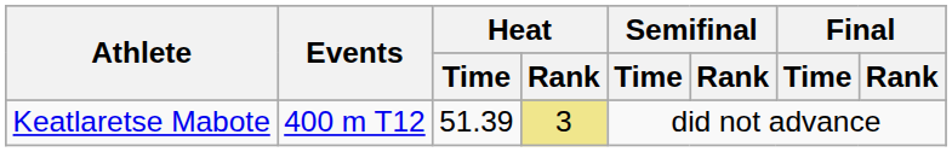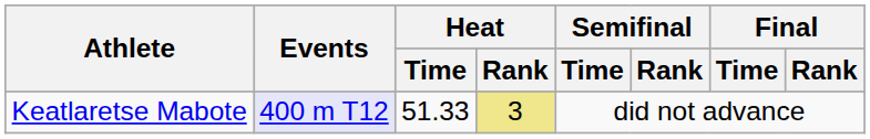Keatlaretse Mabote | Events: no background -> lavender background
Keatlaretse Mabote | Heat / Time: 51.39 -> 51.33
